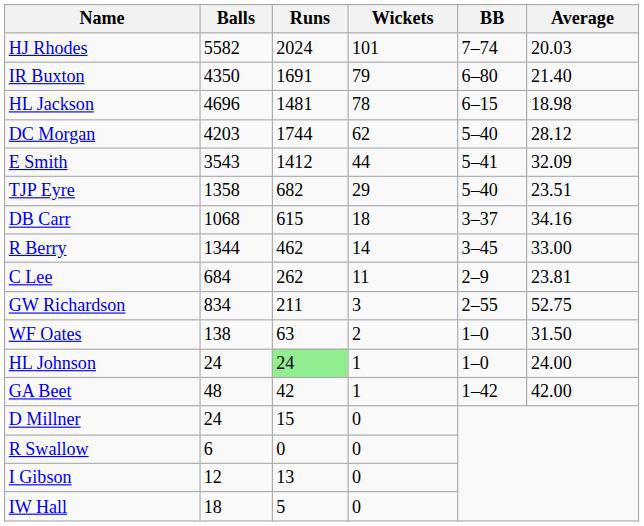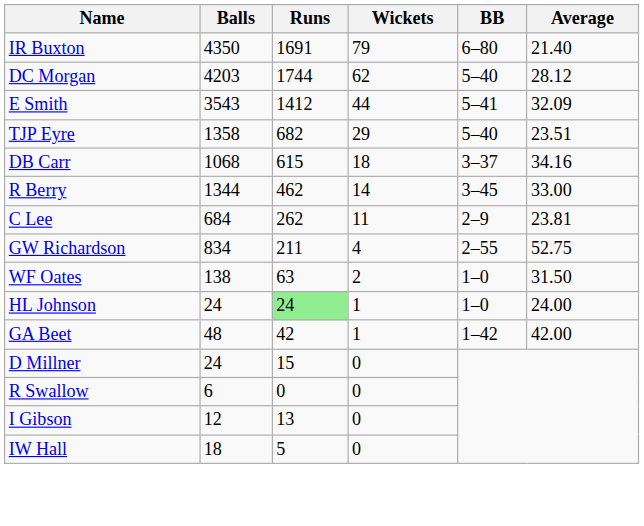- row: HJ Rhodes | 5582 | 2024 | 101 | 7–74 | 20.03
- row: HL Jackson | 4696 | 1481 | 78 | 6–15 | 18.98
GW Richardson | Wickets: 3 -> 4
